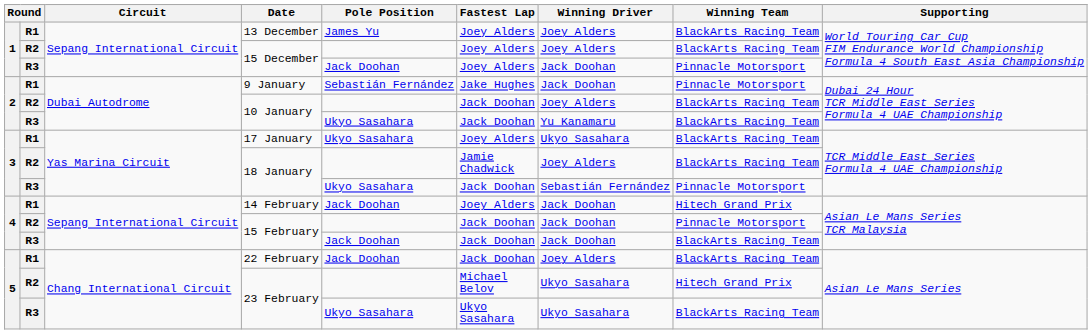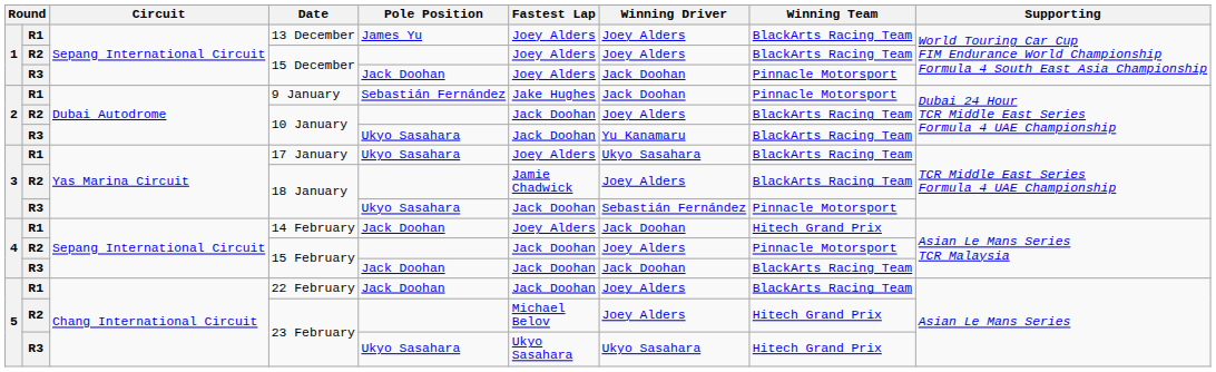R2 / 15 February | Winning Driver: Jack Doohan -> Joey Alders
R2 / 23 February | Winning Driver: Ukyo Sasahara -> Joey Alders
R3 / 23 February | Winning Team: BlackArts Racing Team -> Hitech Grand Prix
